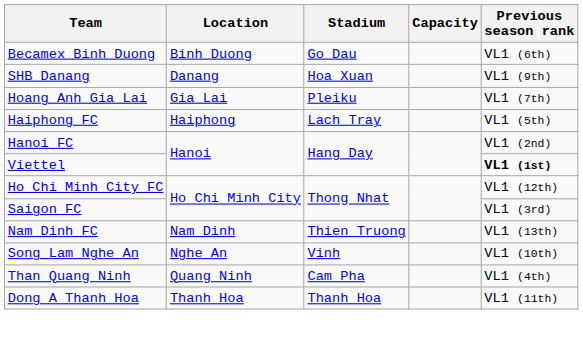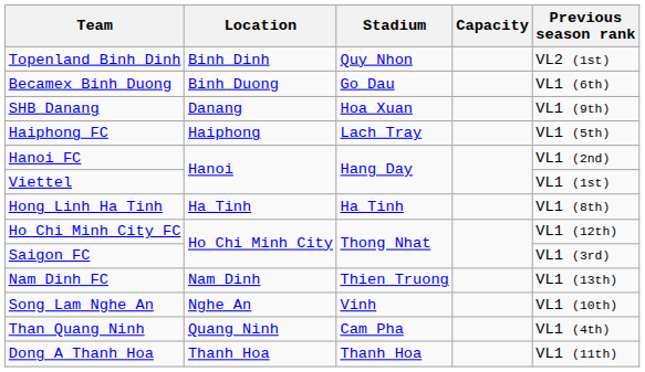+ row: Topenland Binh Dinh | Binh Dinh | Quy Nhon | VL2 (1st)
- row: Hoang Anh Gia Lai | Gia Lai | Pleiku | VL1 (7th)
Viettel | Previous season rank: bold -> normal
+ row: Hong Linh Ha Tinh | Ha Tinh | Ha Tinh | VL1 (8th)
